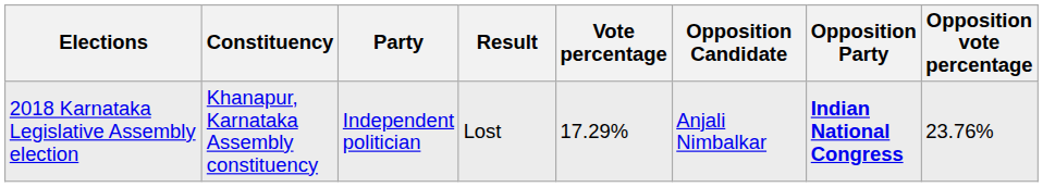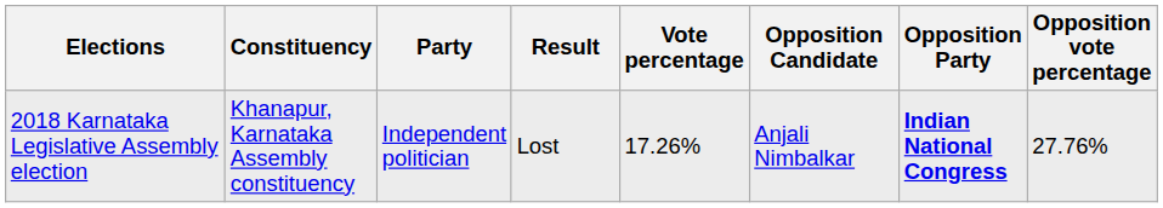2018 Karnataka Legislative Assembly election | Vote percentage: 17.29% -> 17.26%
2018 Karnataka Legislative Assembly election | Opposition vote percentage: 23.76% -> 27.76%
